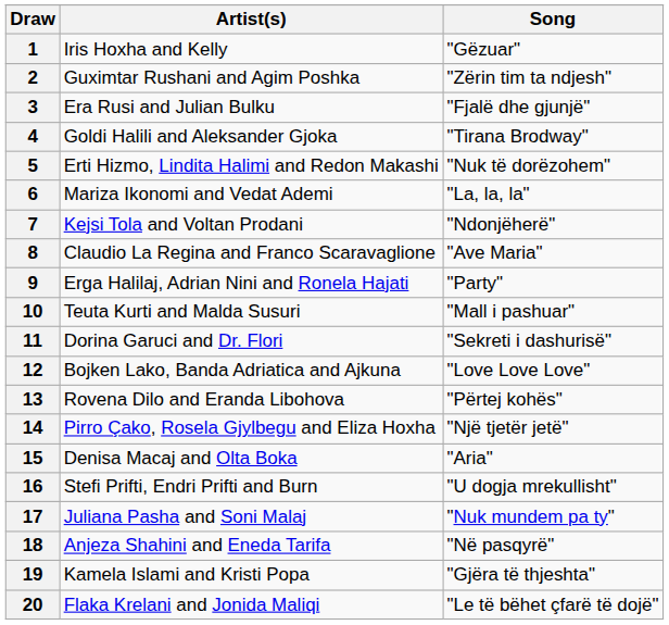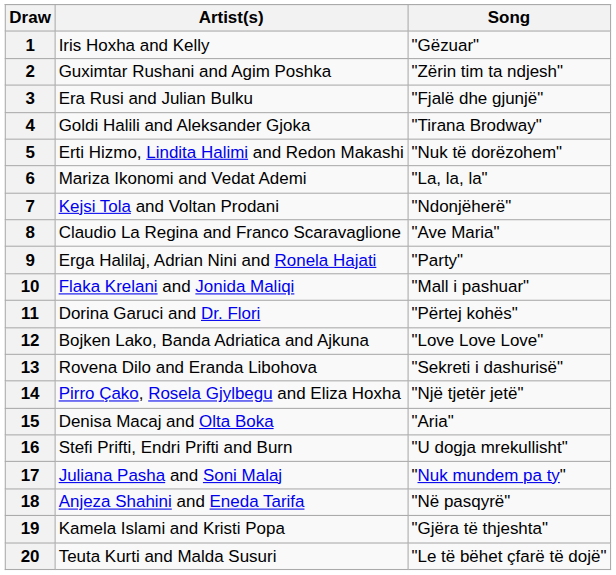10 | Artist(s): Teuta Kurti and Malda Susuri -> Flaka Krelani and Jonida Maliqi
11 | Song: "Sekreti i dashurisë" -> "Përtej kohës"
13 | Song: "Përtej kohës" -> "Sekreti i dashurisë"
20 | Artist(s): Flaka Krelani and Jonida Maliqi -> Teuta Kurti and Malda Susuri
